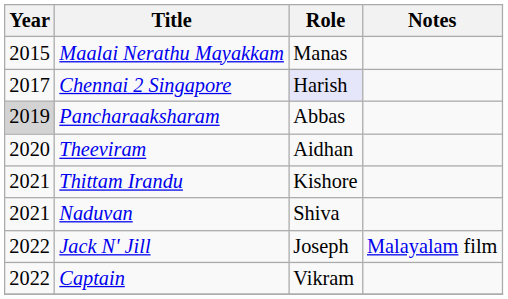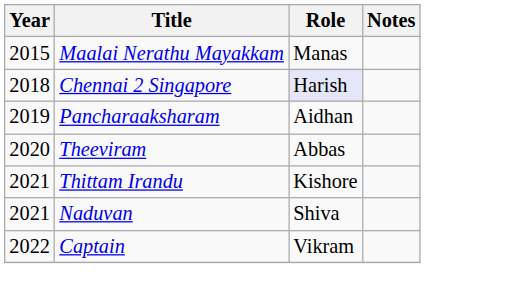Chennai 2 Singapore | Year: 2017 -> 2018
Pancharaaksharam | Year: lightgrey background -> no background
Pancharaaksharam | Role: Abbas -> Aidhan
Theeviram | Role: Aidhan -> Abbas
- row: 2022 | Jack N' Jill | Joseph | Malayalam film
